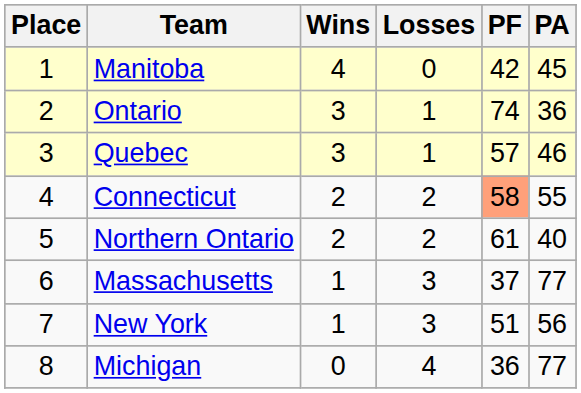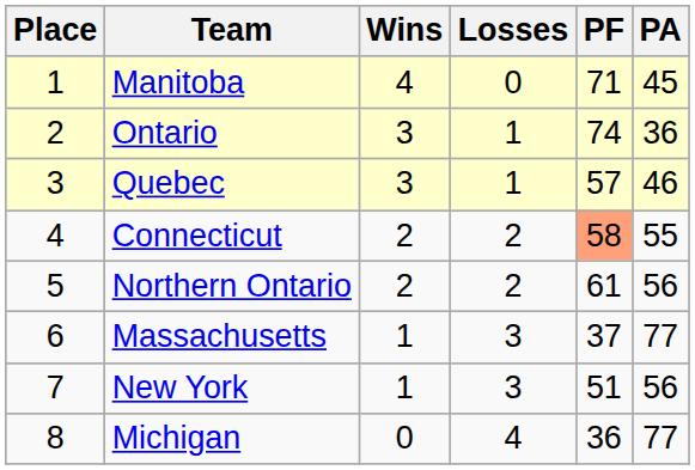Manitoba | PF: 42 -> 71
Northern Ontario | PA: 40 -> 56
